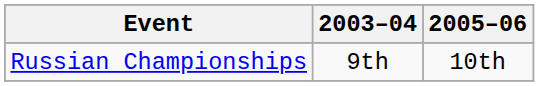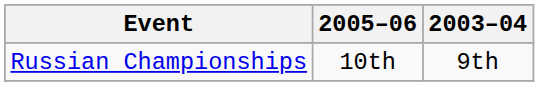columns swapped: 2003–04 <-> 2005–06
